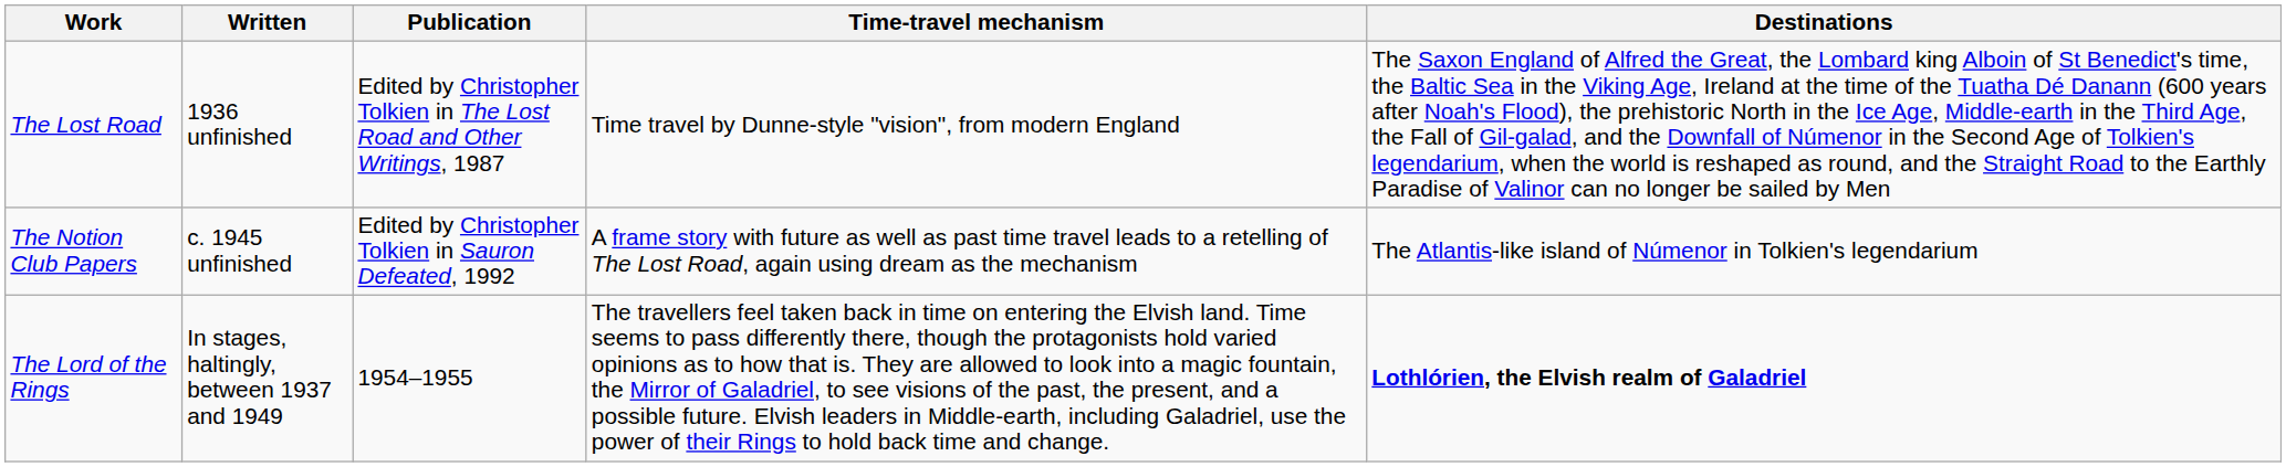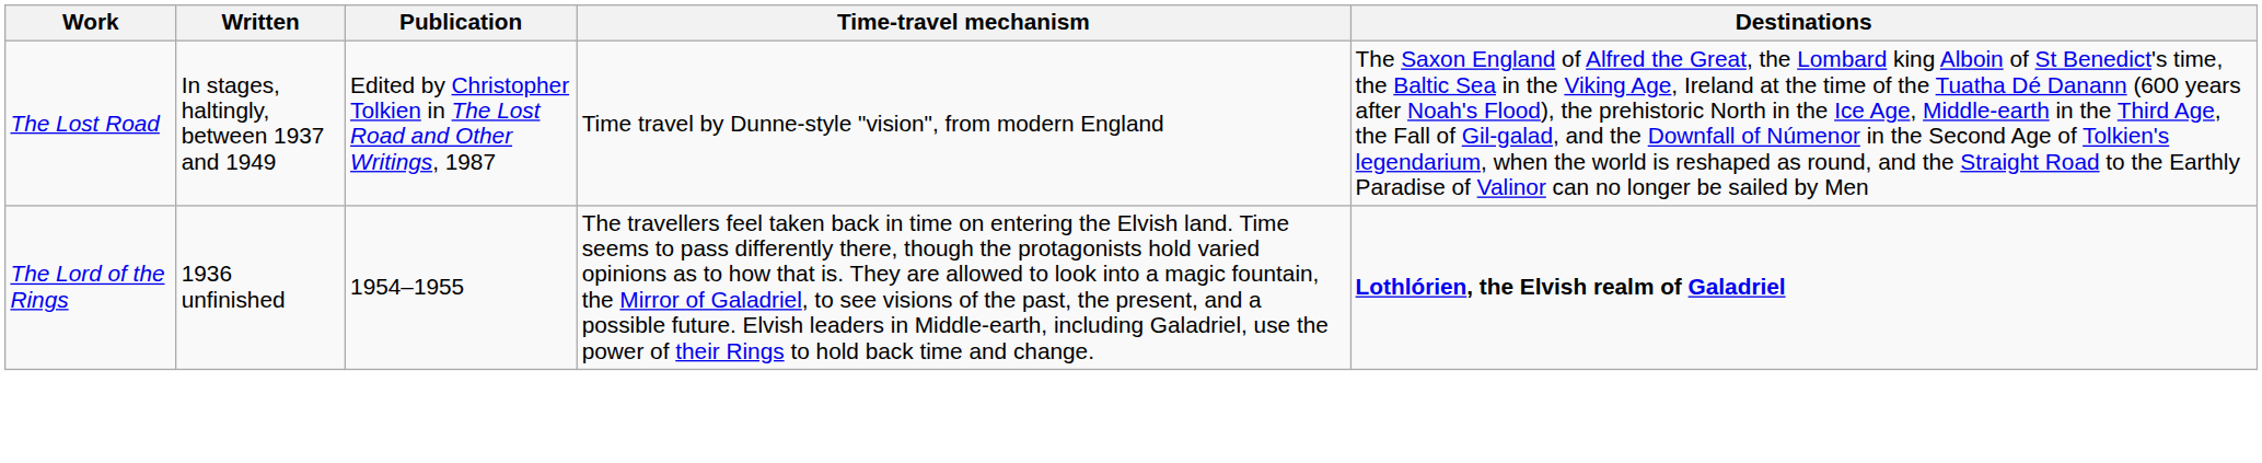The Lost Road | Written: 1936 unfinished -> In stages, haltingly, between 1937 and 1949
- row: The Notion Club Papers | c. 1945 unfinished | Edited by Christopher Tolkien in Sauron Defeated, 1992 | A frame story with future as well as past time travel leads to a retelling of The Lost Road, again using dream as the mechanism | The Atlantis-like island of Númenor in Tolkien's legendarium
The Lord of the Rings | Written: In stages, haltingly, between 1937 and 1949 -> 1936 unfinished
